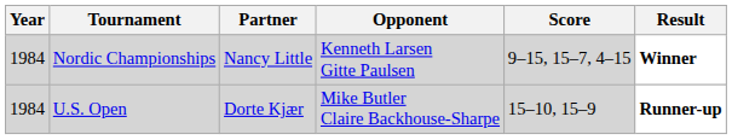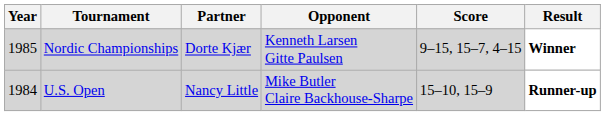Nordic Championships | Year: 1984 -> 1985
Nordic Championships | Partner: Nancy Little -> Dorte Kjær
U.S. Open | Partner: Dorte Kjær -> Nancy Little
